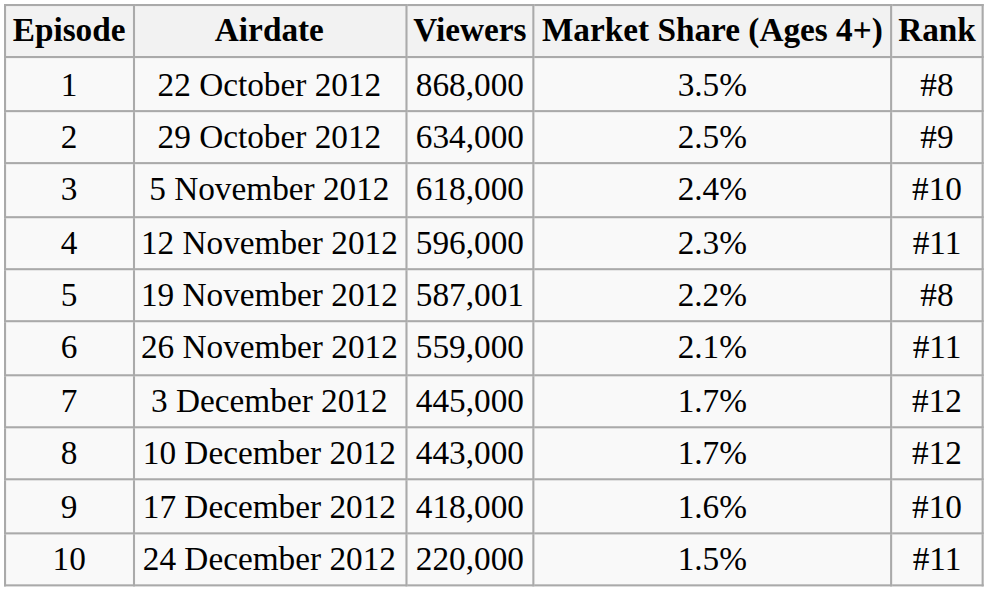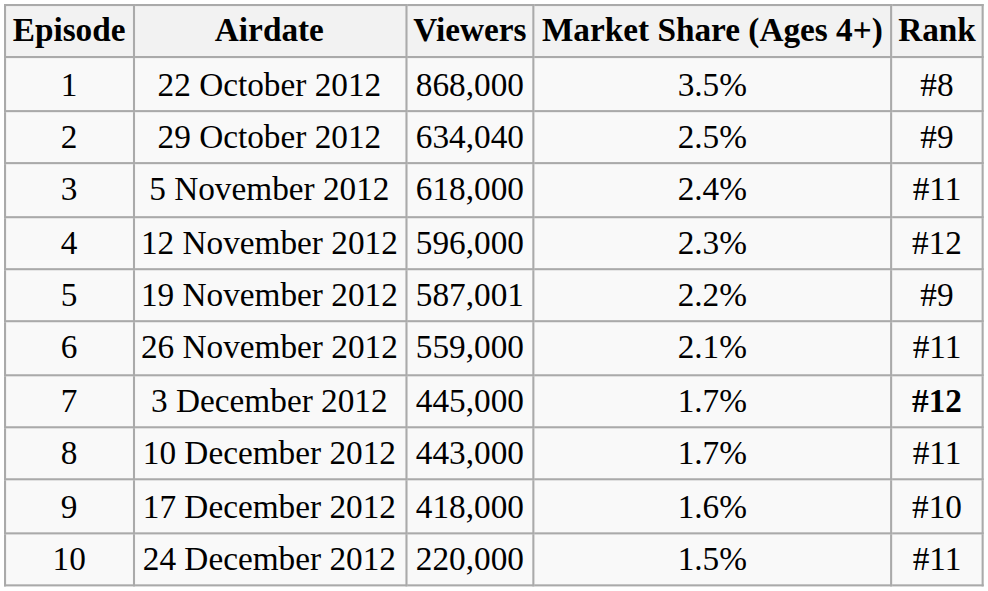29 October 2012 | Viewers: 634,000 -> 634,040
5 November 2012 | Rank: #10 -> #11
12 November 2012 | Rank: #11 -> #12
19 November 2012 | Rank: #8 -> #9
3 December 2012 | Rank: normal -> bold
10 December 2012 | Rank: #12 -> #11
